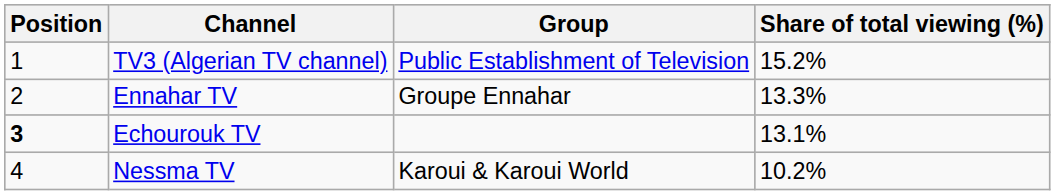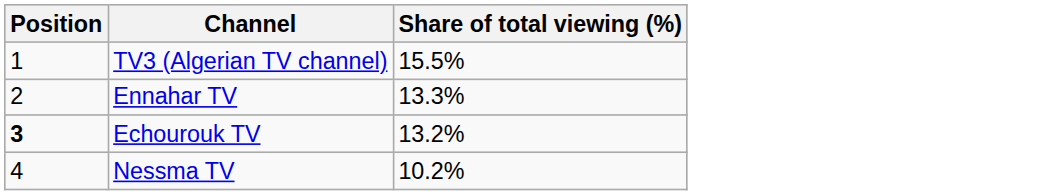- column: Group | Public Establishment of Television | Groupe Ennahar | Karoui & Karoui World
TV3 (Algerian TV channel) | Share of total viewing (%): 15.2% -> 15.5%
Echourouk TV | Share of total viewing (%): 13.1% -> 13.2%
